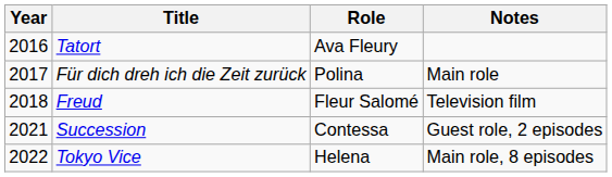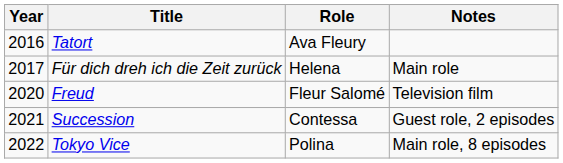Für dich dreh ich die Zeit zurück | Role: Polina -> Helena
Freud | Year: 2018 -> 2020
Tokyo Vice | Role: Helena -> Polina
